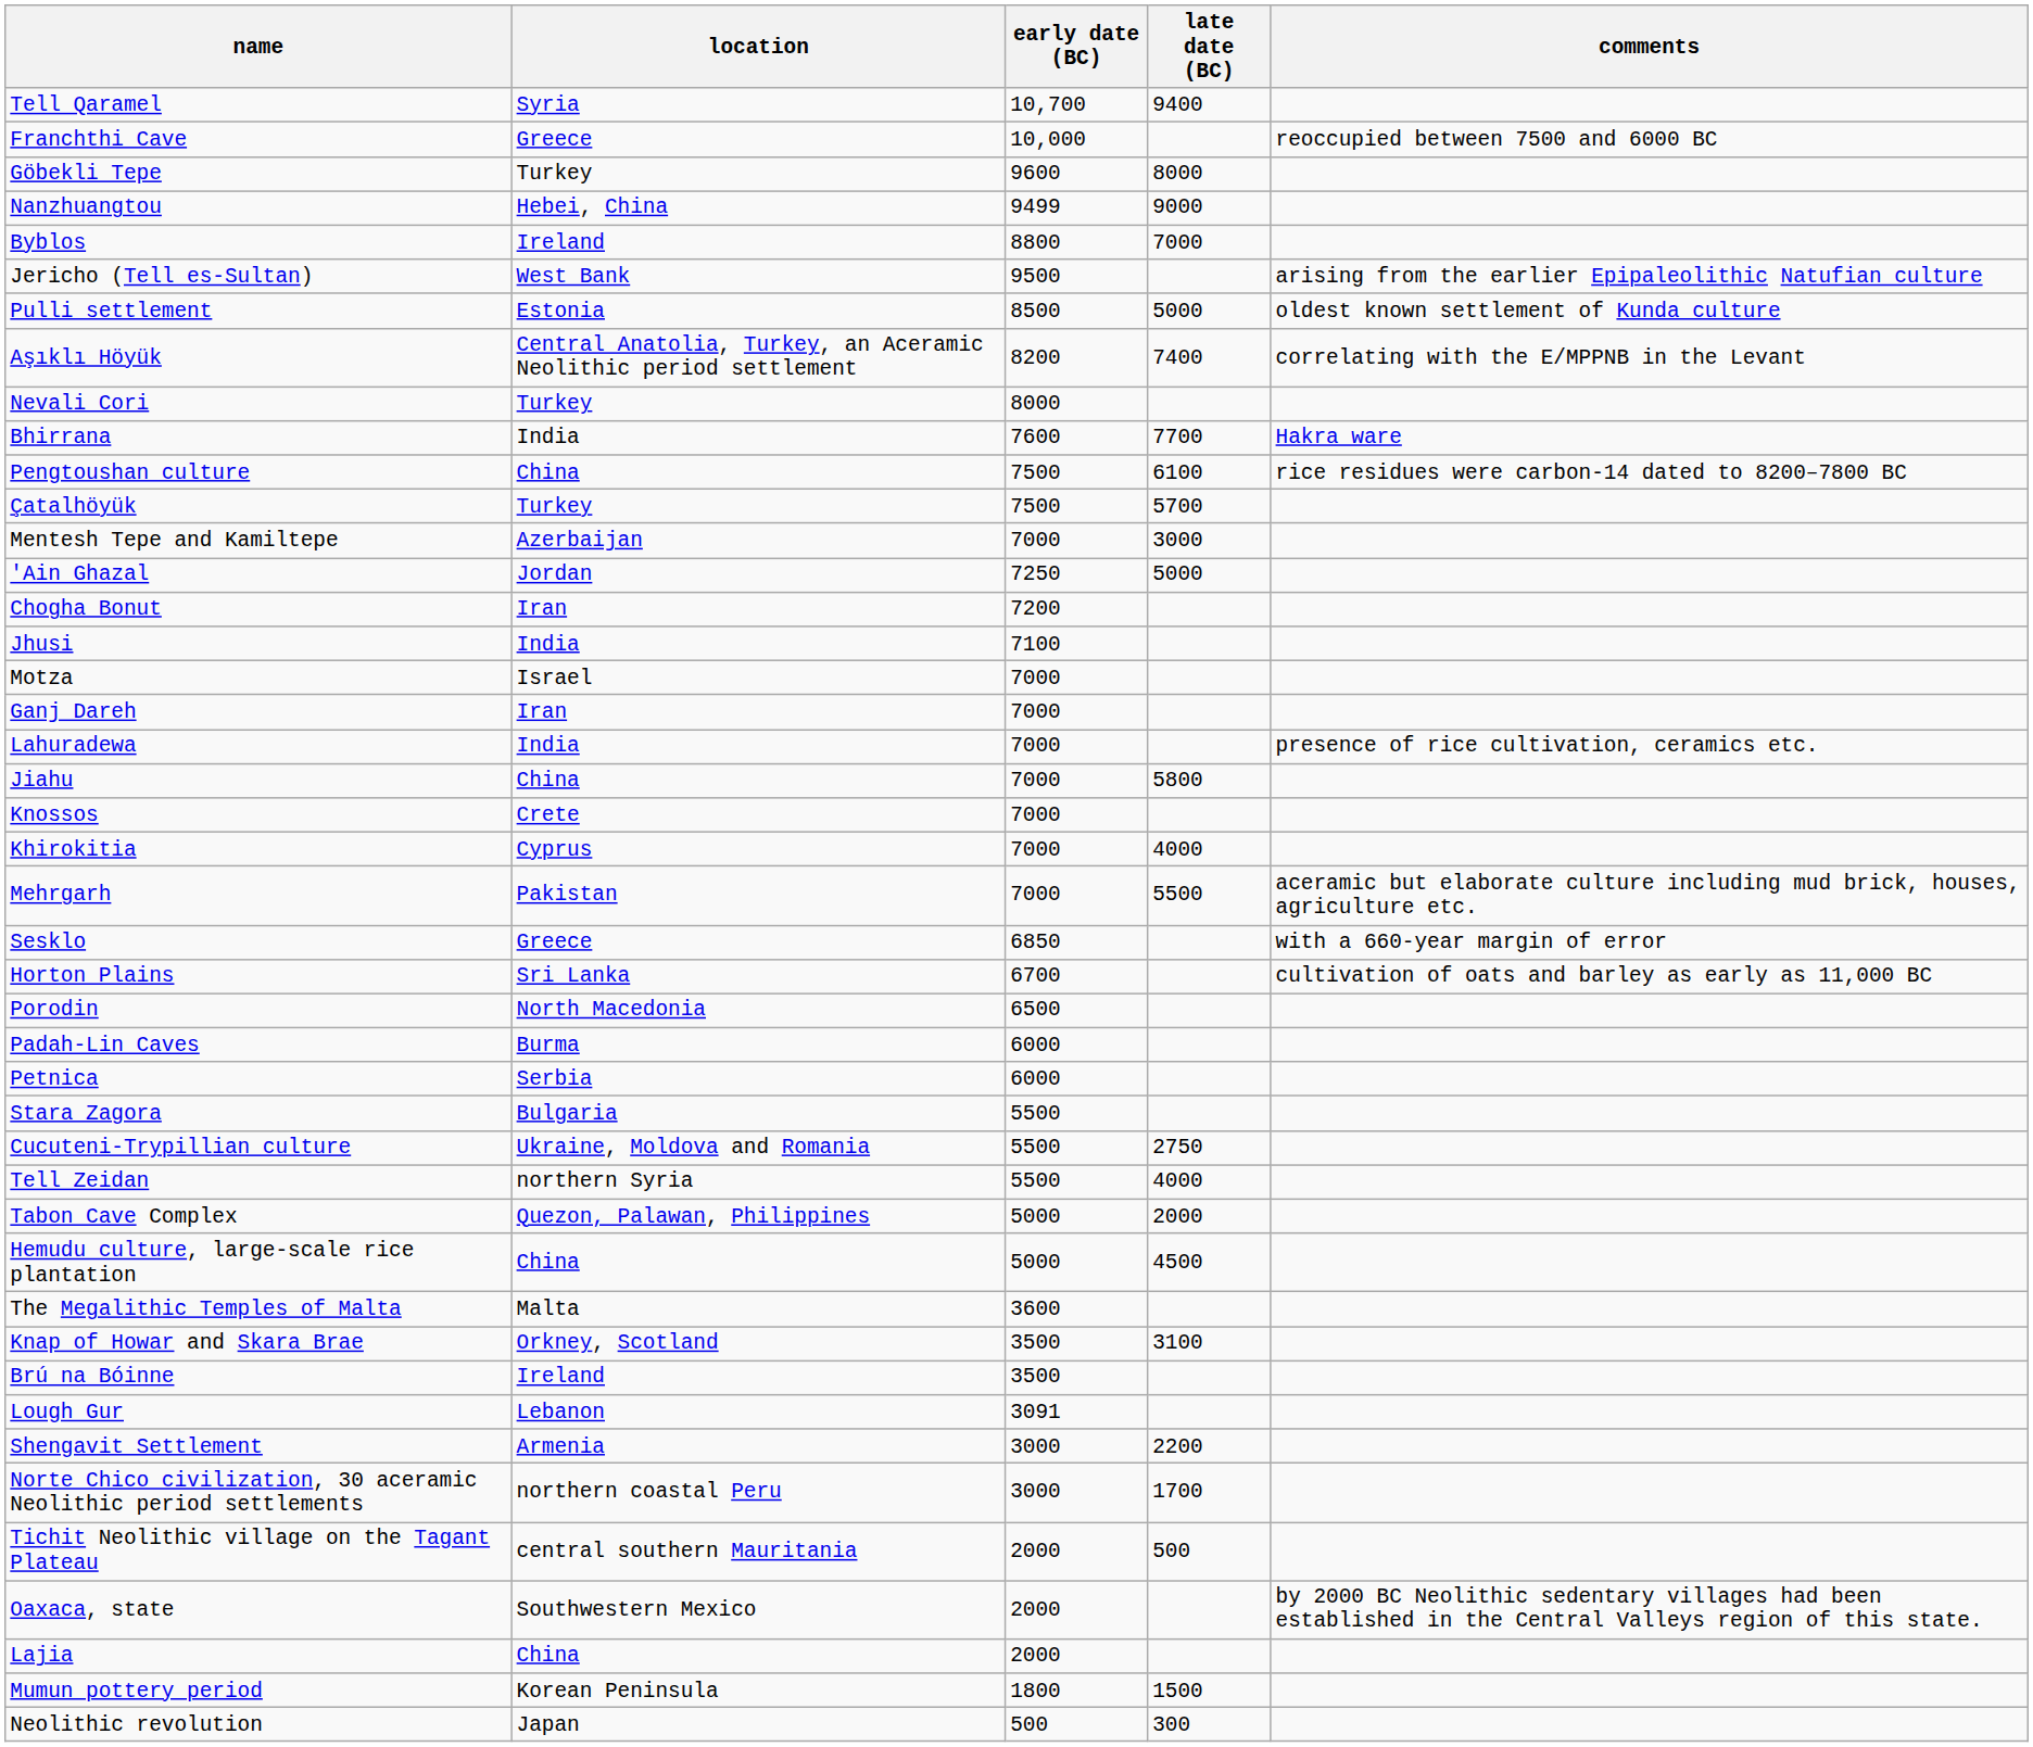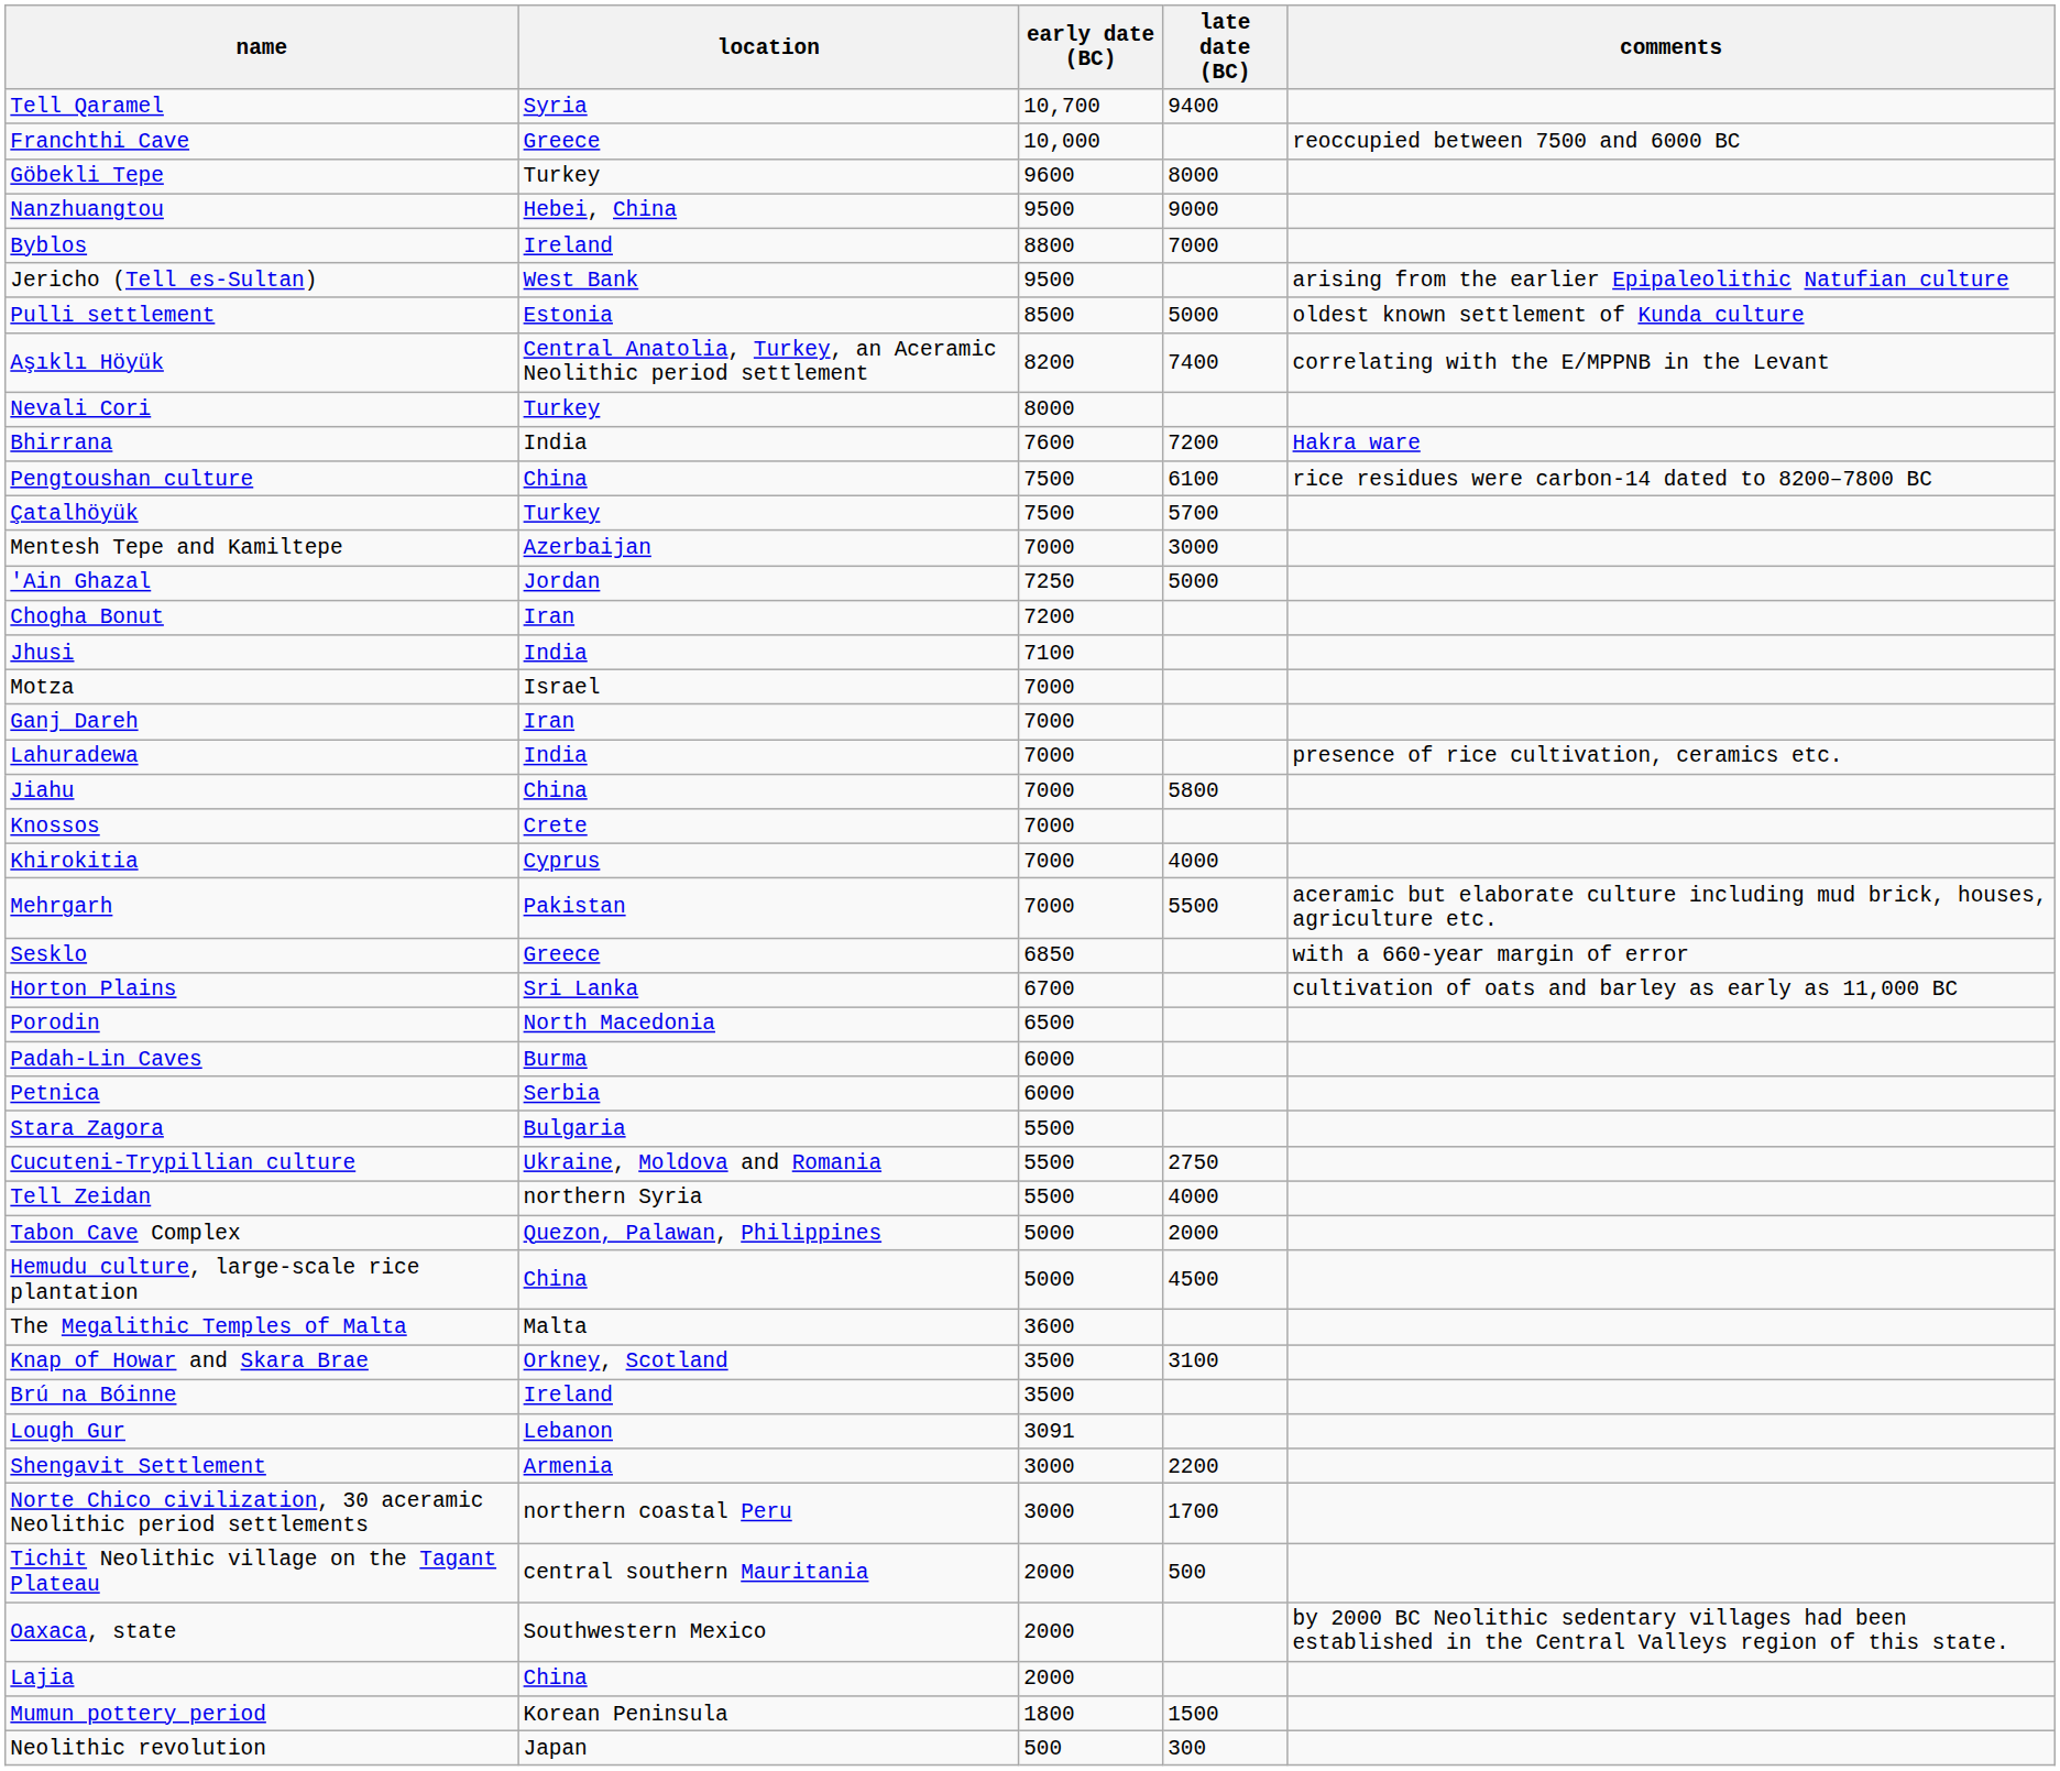Nanzhuangtou | early date (BC): 9499 -> 9500
Bhirrana | late date (BC): 7700 -> 7200
